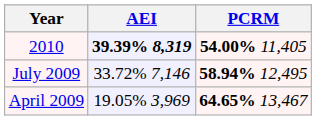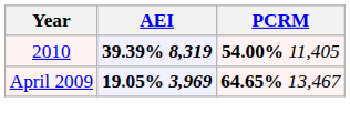- row: July 2009 | 33.72% 7,146 | 58.94% 12,495
April 2009 | AEI: normal -> bold
